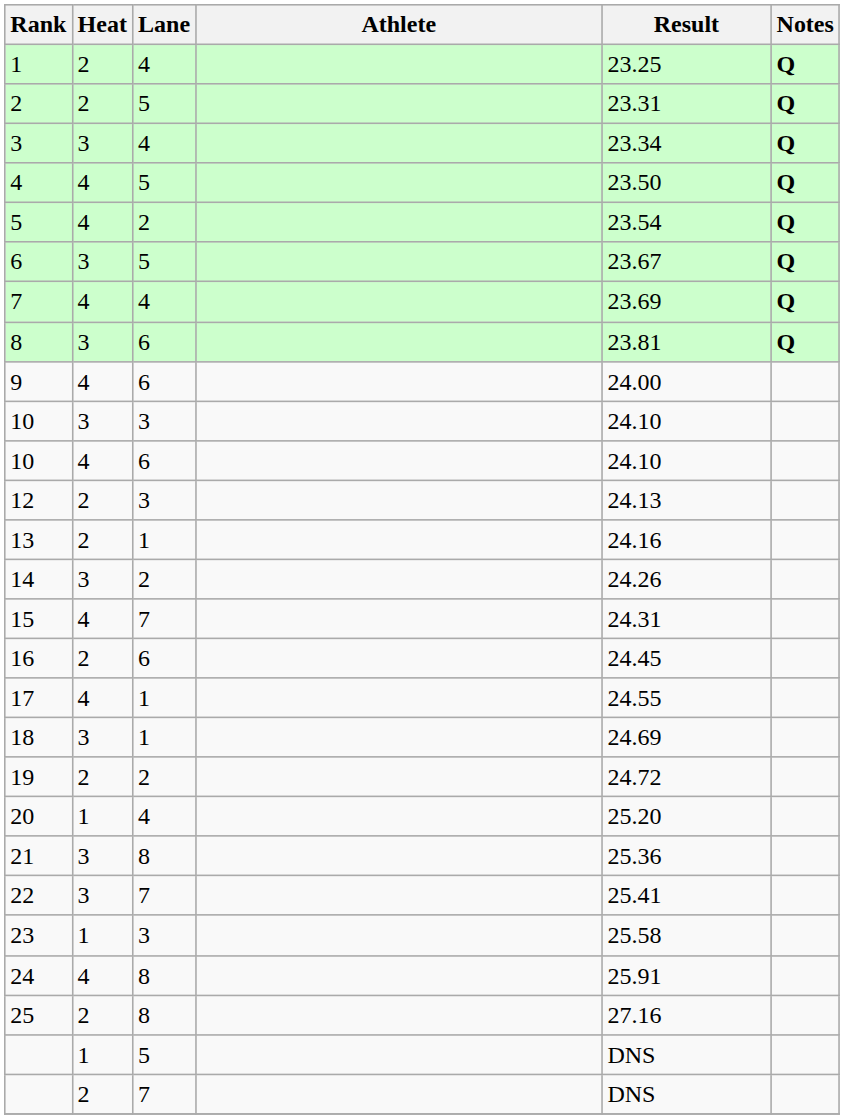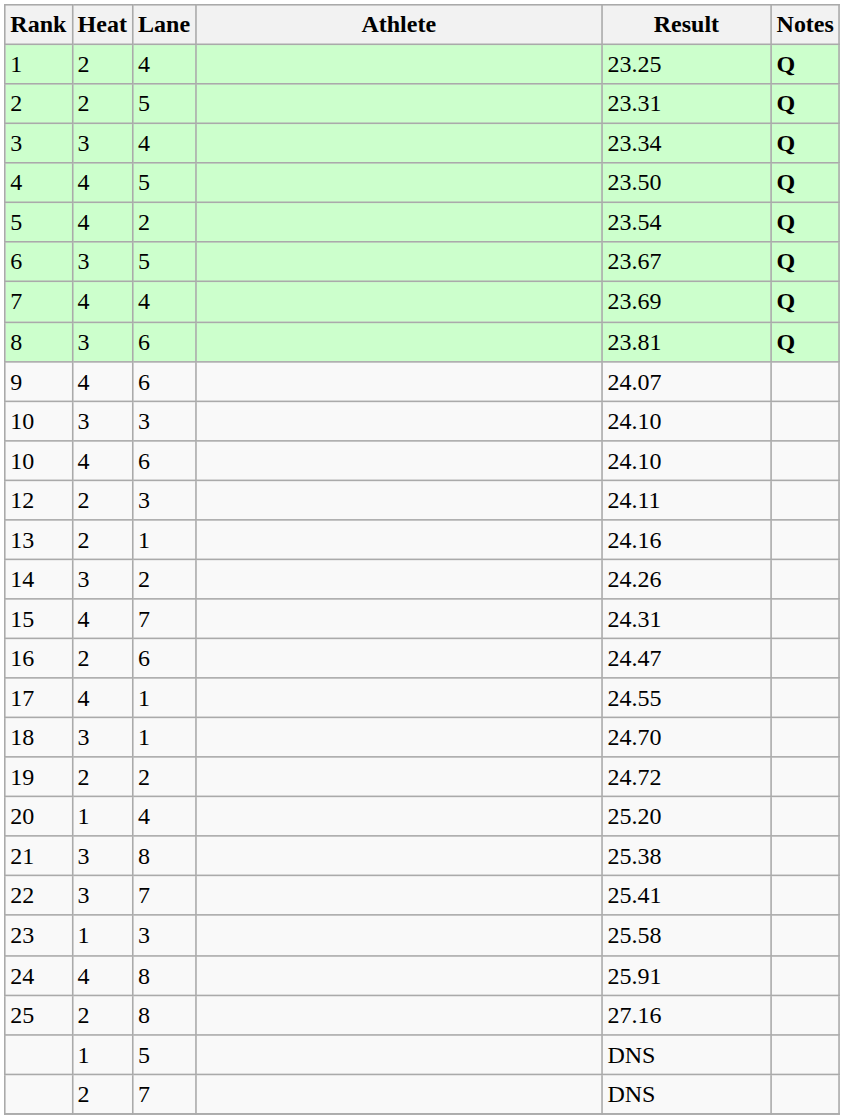9 | Result: 24.00 -> 24.07
12 | Result: 24.13 -> 24.11
16 | Result: 24.45 -> 24.47
18 | Result: 24.69 -> 24.70
21 | Result: 25.36 -> 25.38
